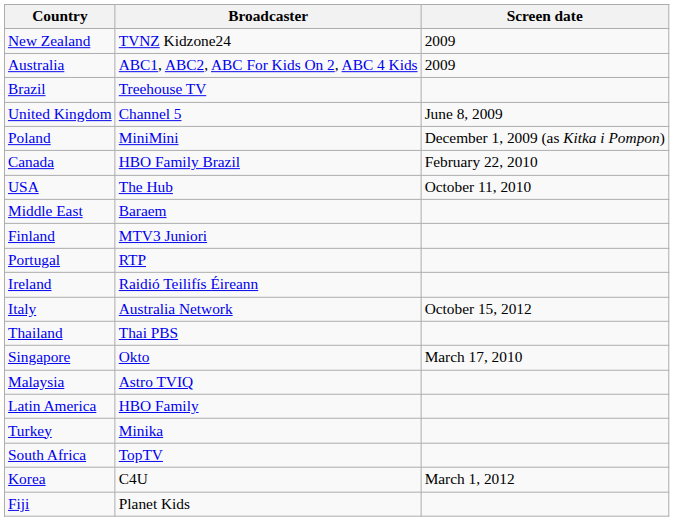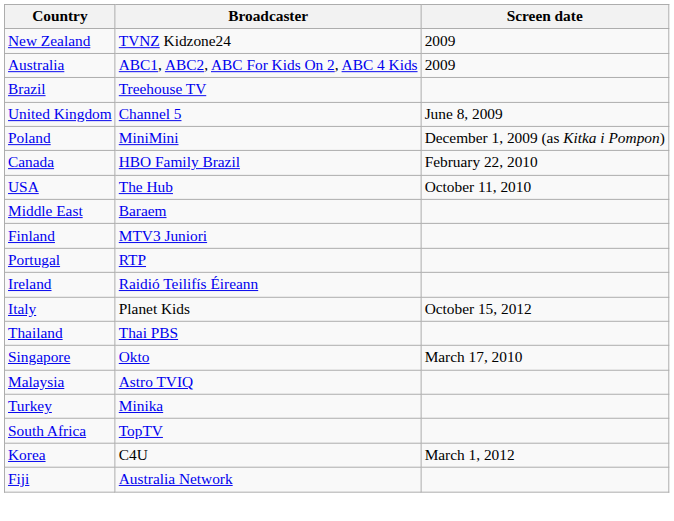Italy | Broadcaster: Australia Network -> Planet Kids
- row: Latin America | HBO Family
Fiji | Broadcaster: Planet Kids -> Australia Network
